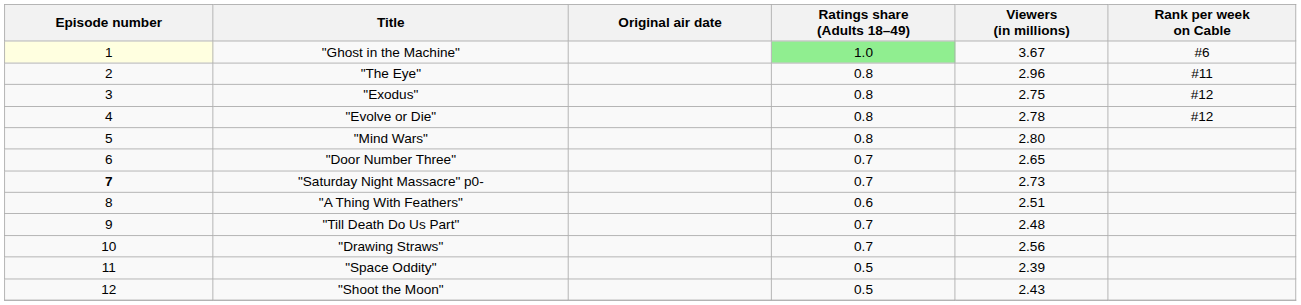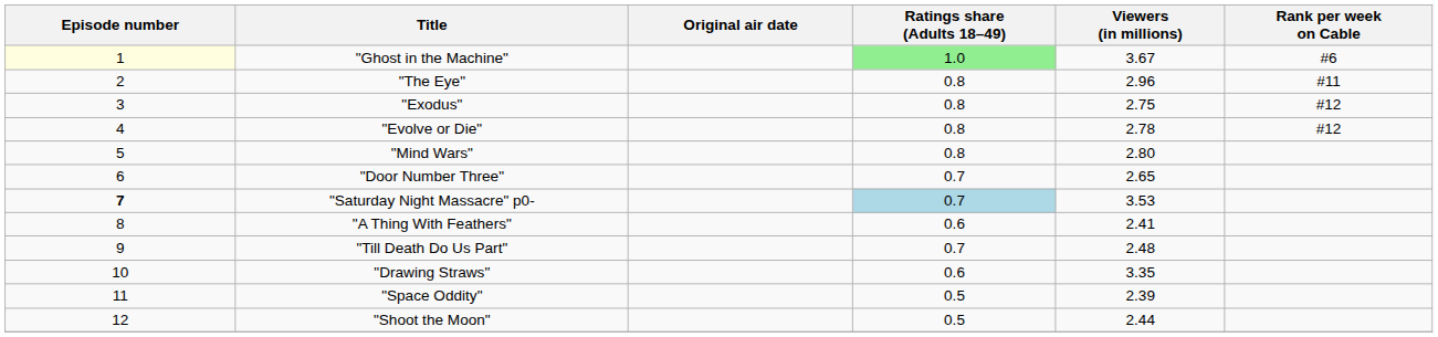"Saturday Night Massacre" p0- | Ratings share (Adults 18–49): no background -> lightblue background
"Saturday Night Massacre" p0- | Viewers (in millions): 2.73 -> 3.53
"A Thing With Feathers" | Viewers (in millions): 2.51 -> 2.41
"Drawing Straws" | Ratings share (Adults 18–49): 0.7 -> 0.6
"Drawing Straws" | Viewers (in millions): 2.56 -> 3.35
"Shoot the Moon" | Viewers (in millions): 2.43 -> 2.44
